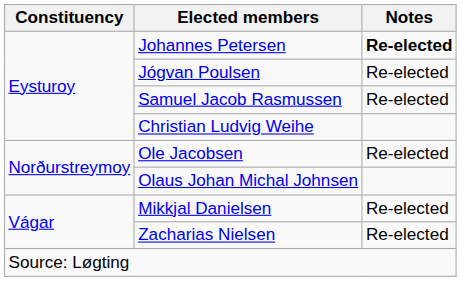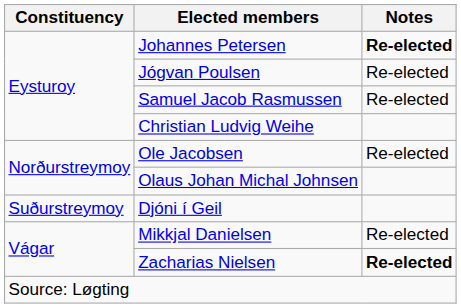+ row: Suðurstreymoy | Djóni í Geil
Zacharias Nielsen | Notes: normal -> bold
